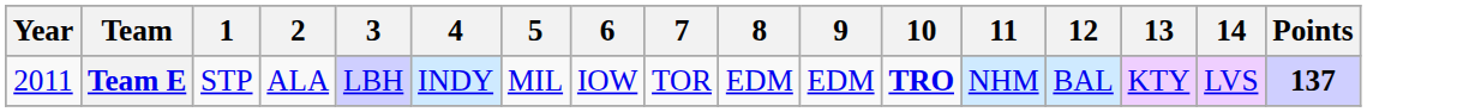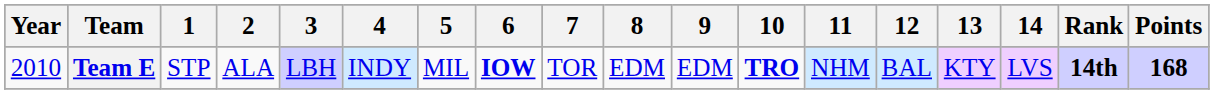+ column: Rank | 14th
Team E | Year: 2011 -> 2010
Team E | 6: normal -> bold
Team E | Points: 137 -> 168
